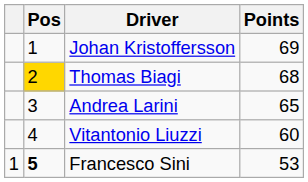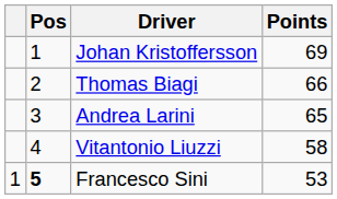Thomas Biagi | Pos: gold background -> no background
Thomas Biagi | Points: 68 -> 66
Vitantonio Liuzzi | Points: 60 -> 58
